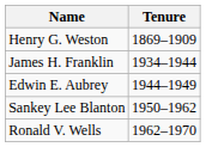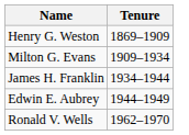+ row: Milton G. Evans | 1909–1934
- row: Sankey Lee Blanton | 1950–1962
